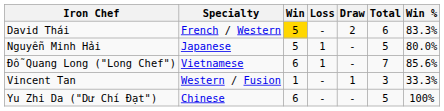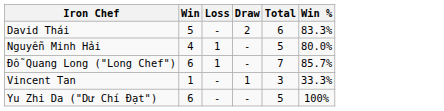- column: Specialty | French / Western | Japanese | Vietnamese | Western / Fusion | Chinese
David Thái | Win: gold background -> no background
Nguyễn Minh Hải | Win: 5 -> 4
Đỗ Quang Long ("Long Chef") | Win %: 85.6% -> 85.7%
